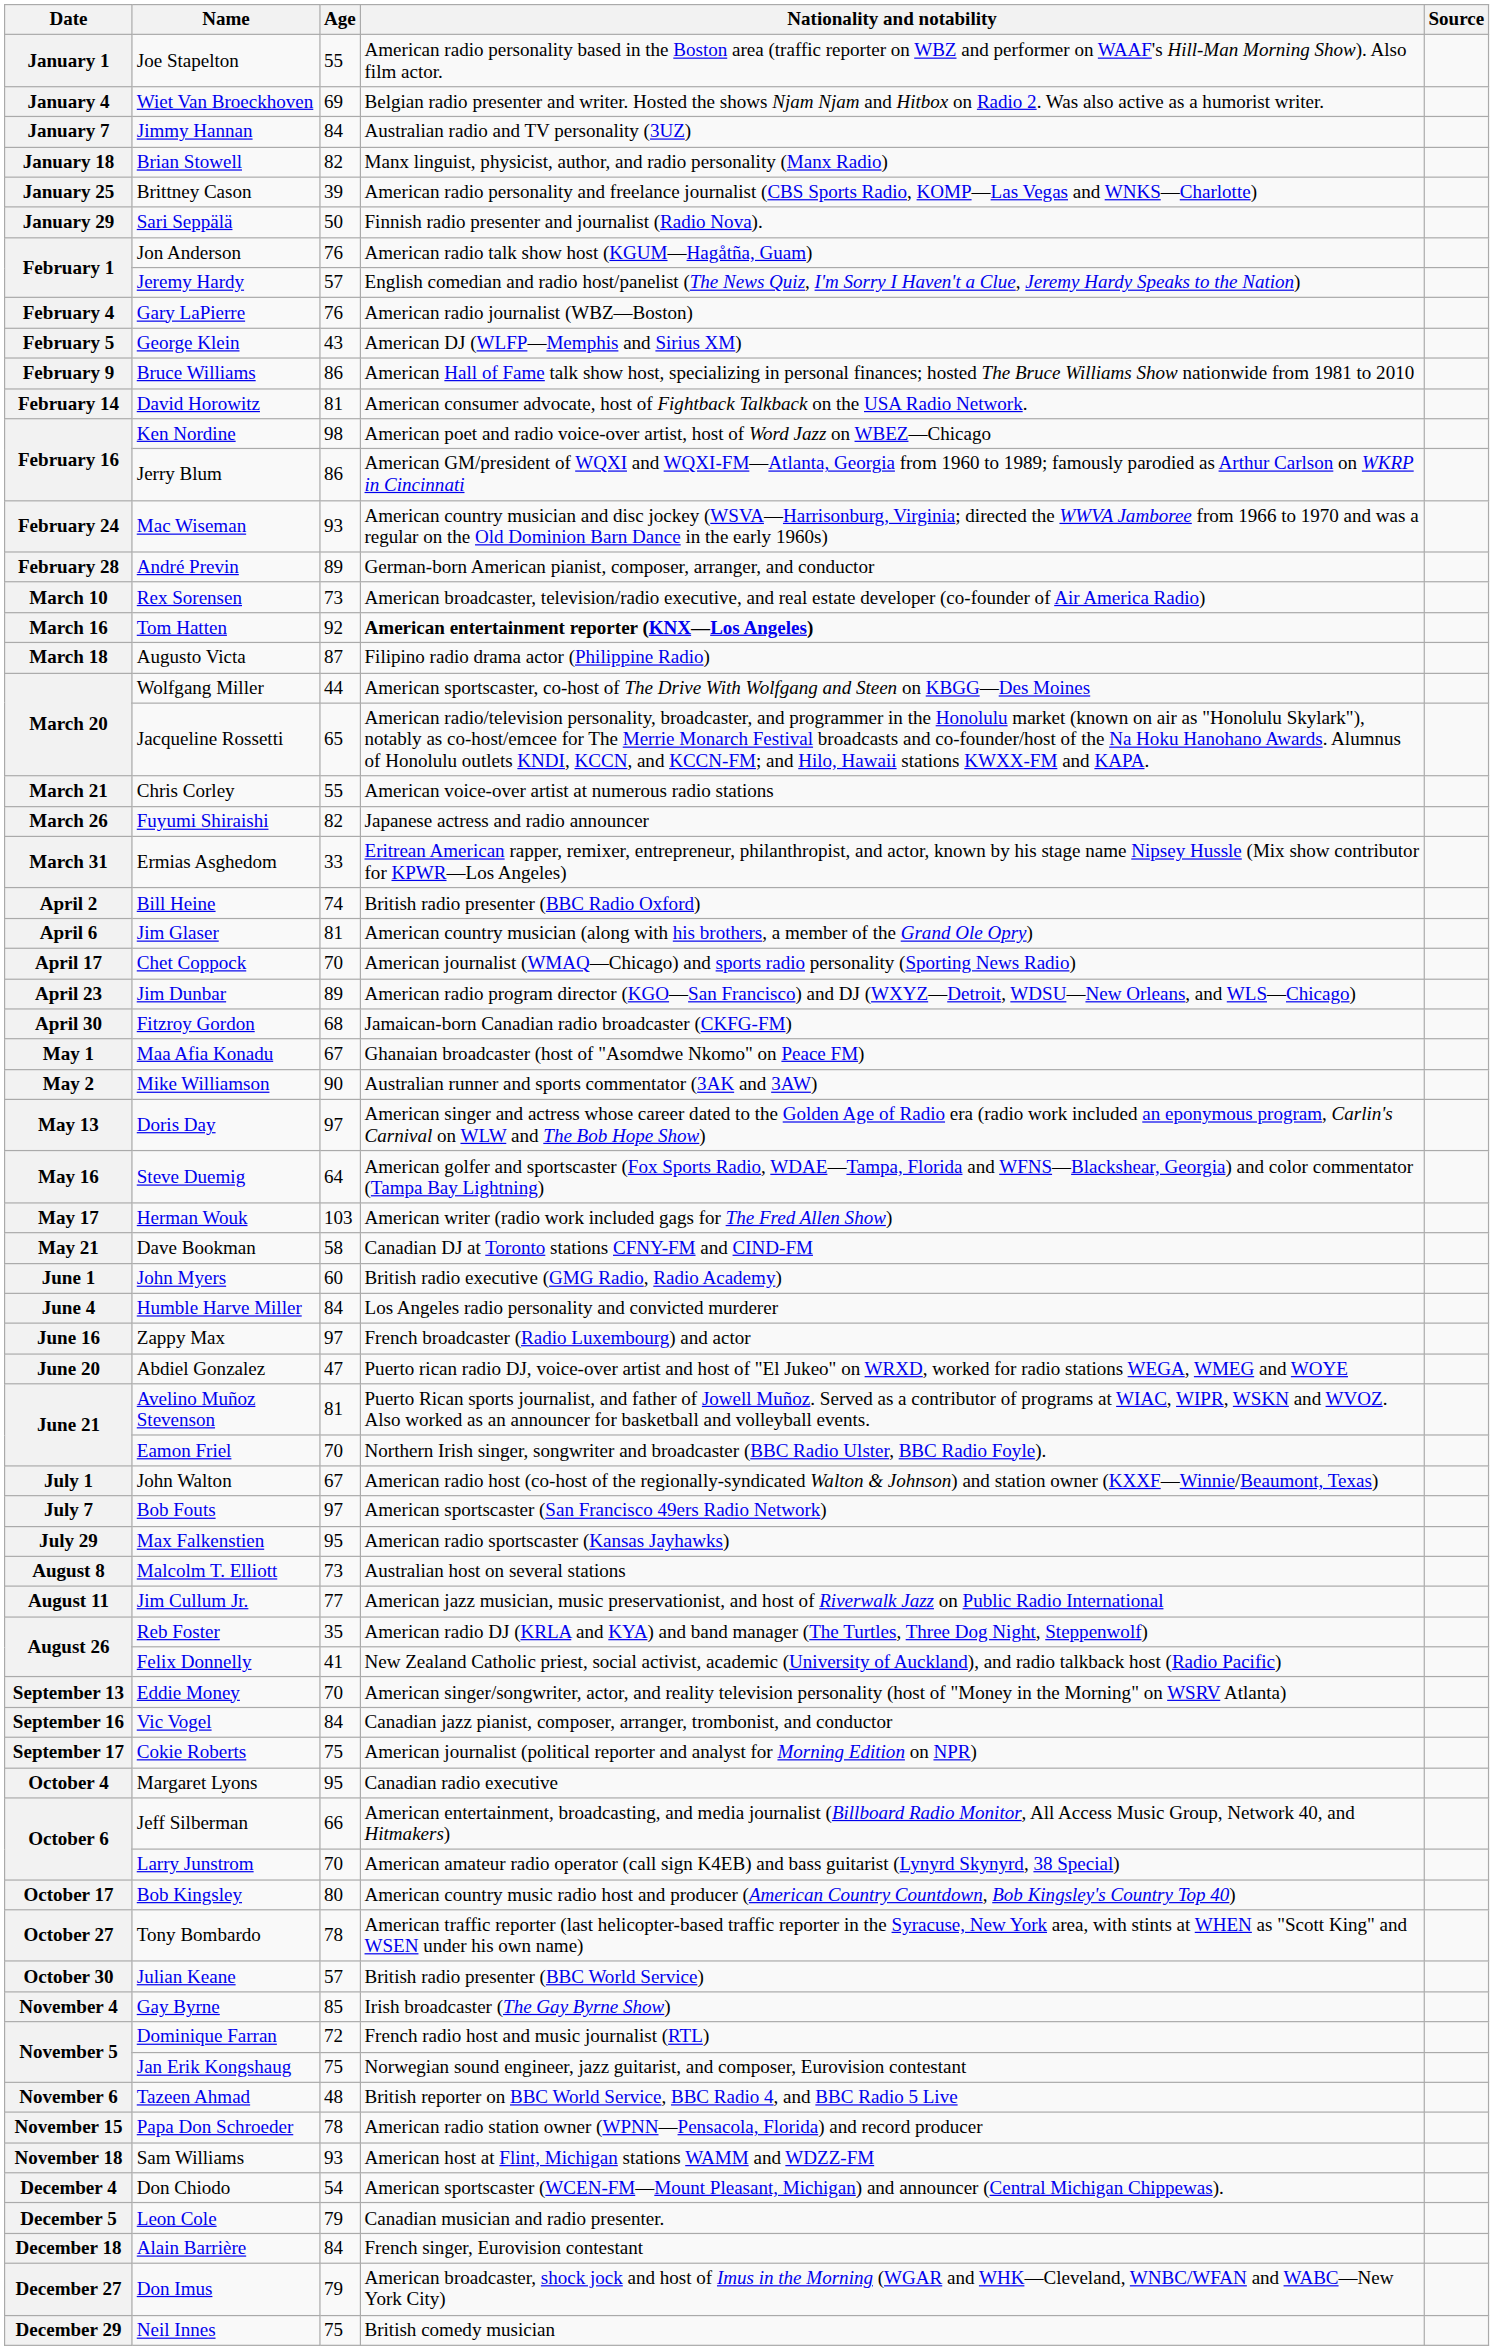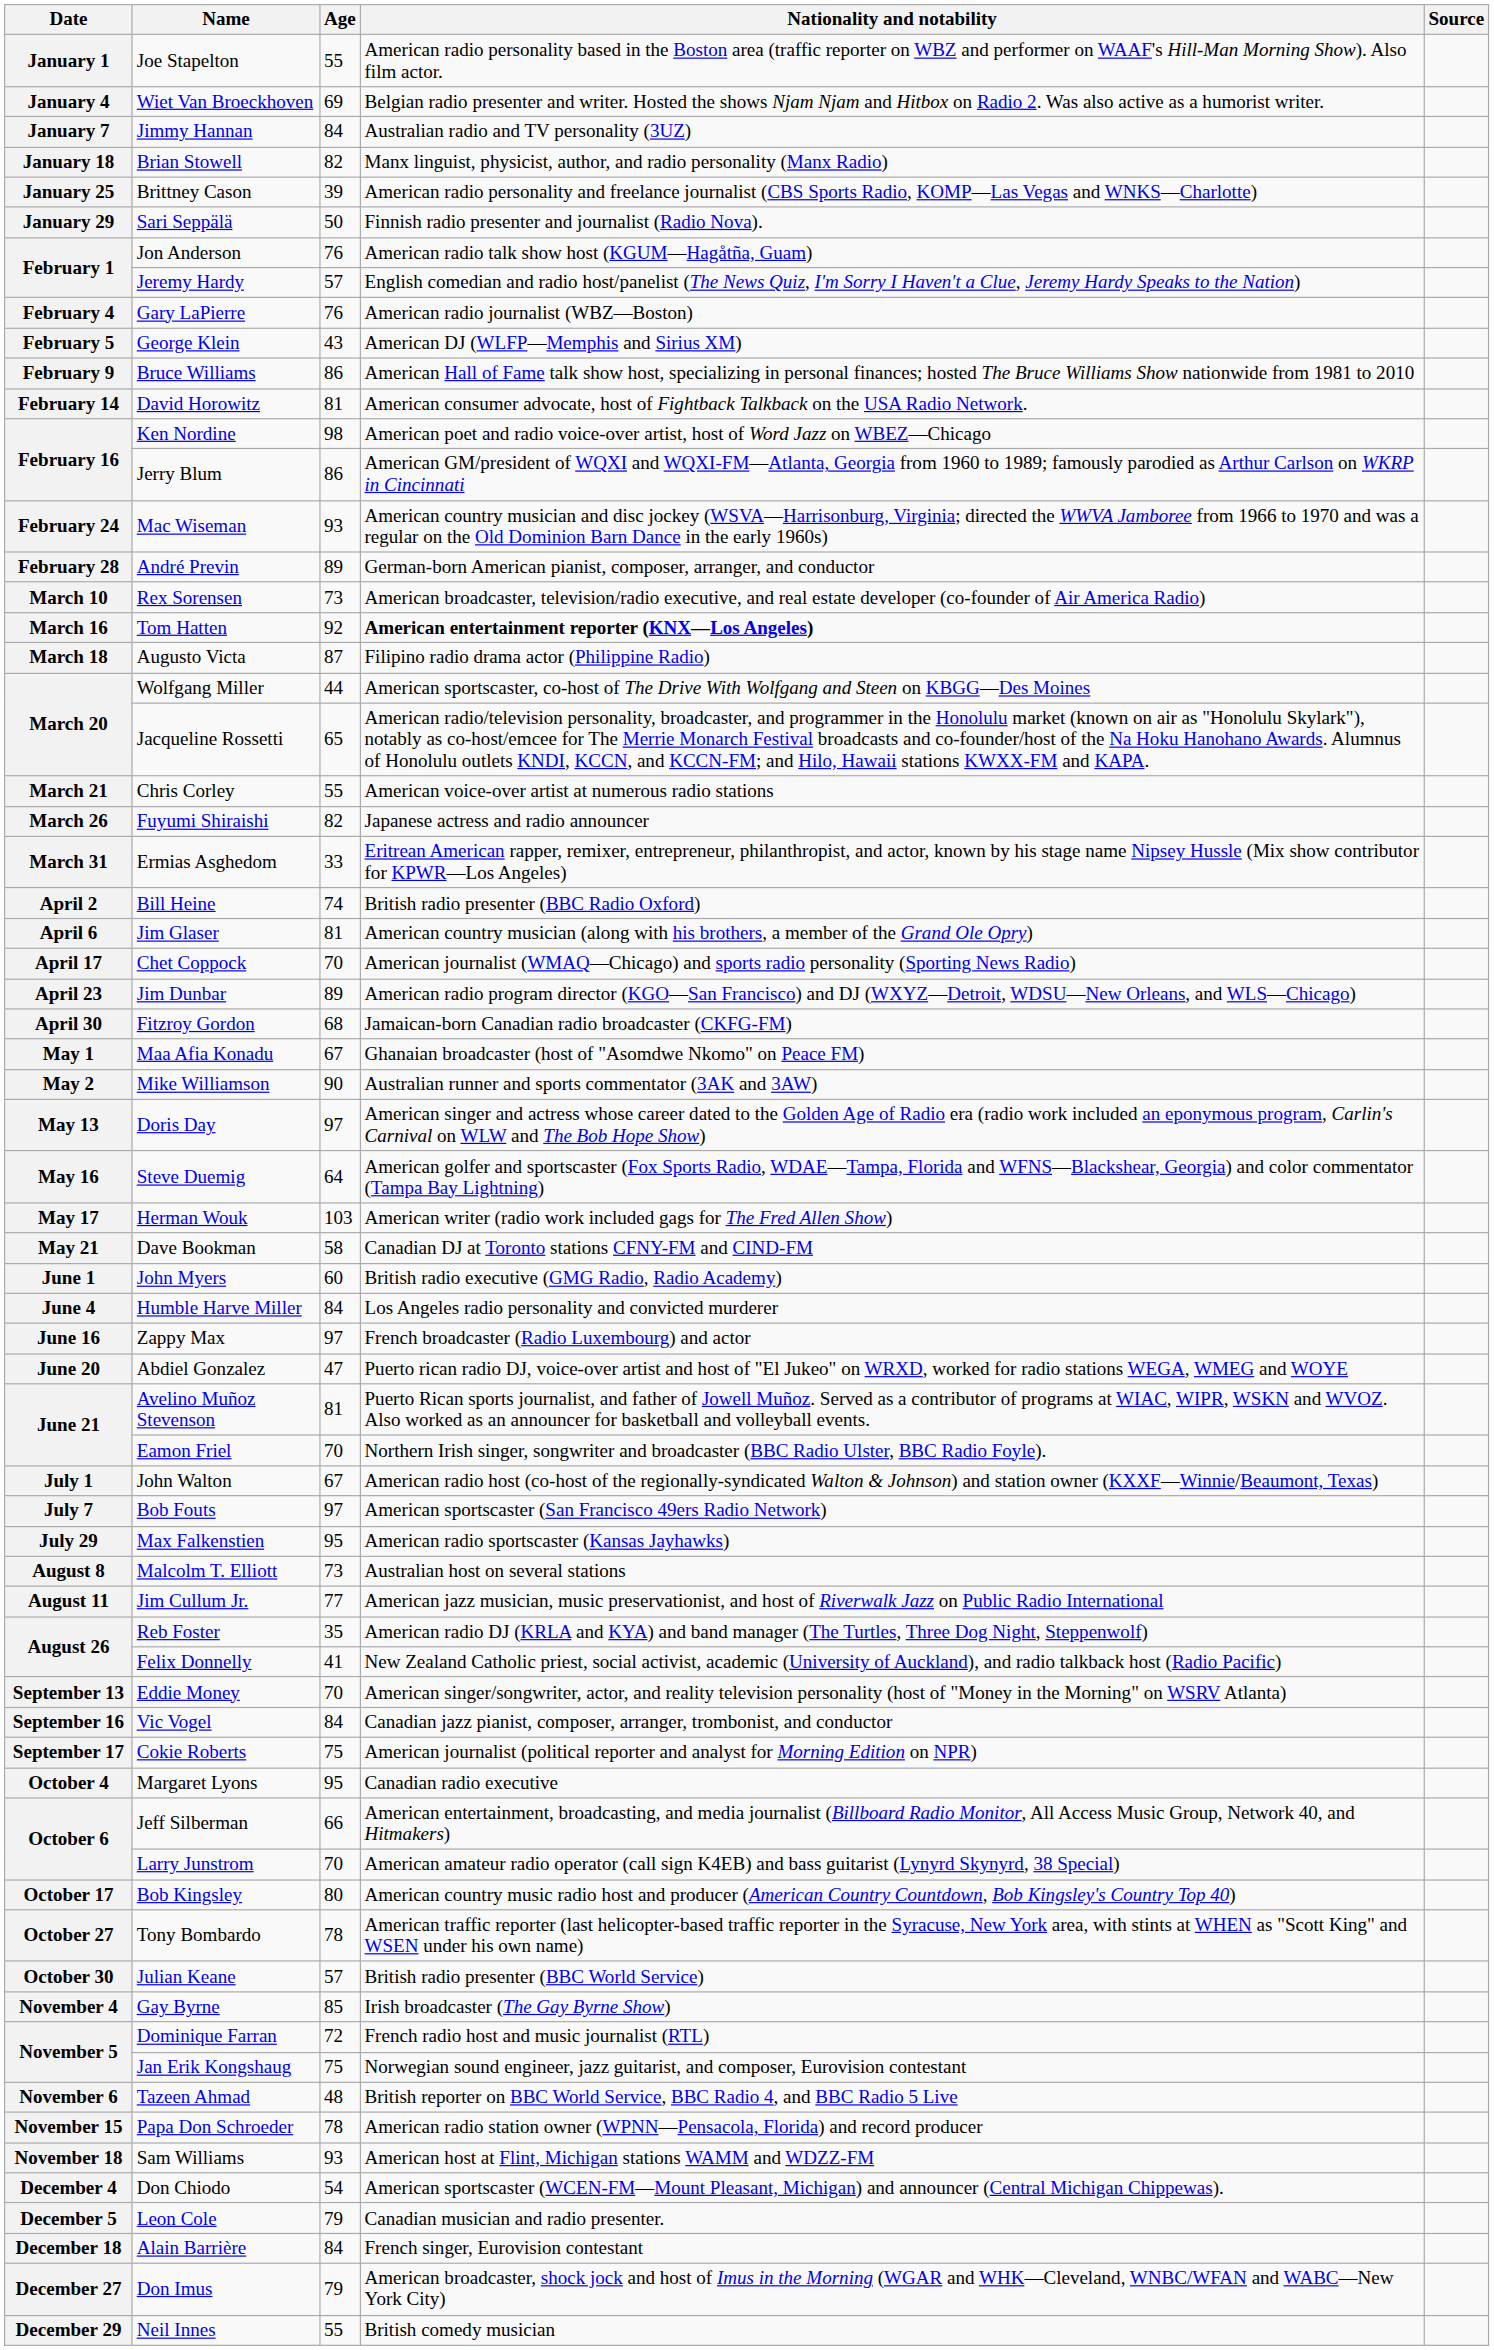Neil Innes | Age: 75 -> 55
